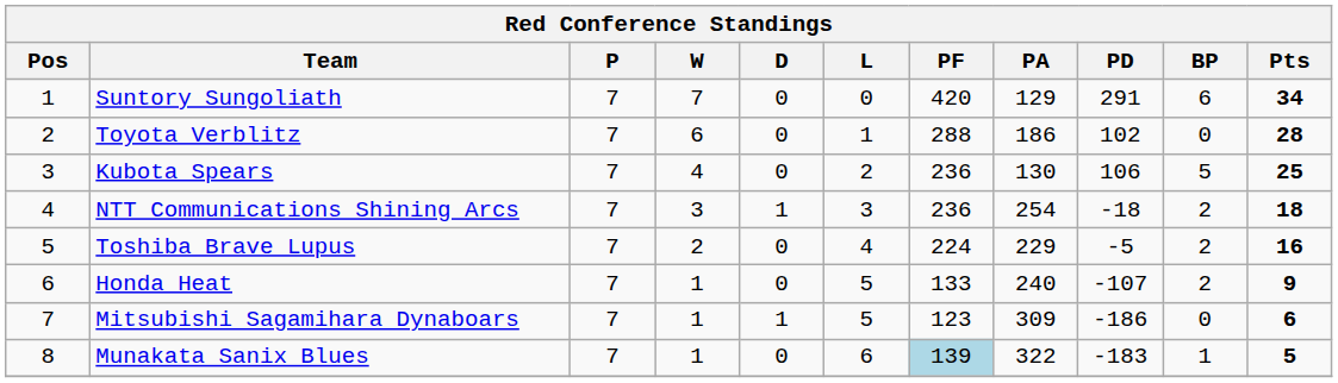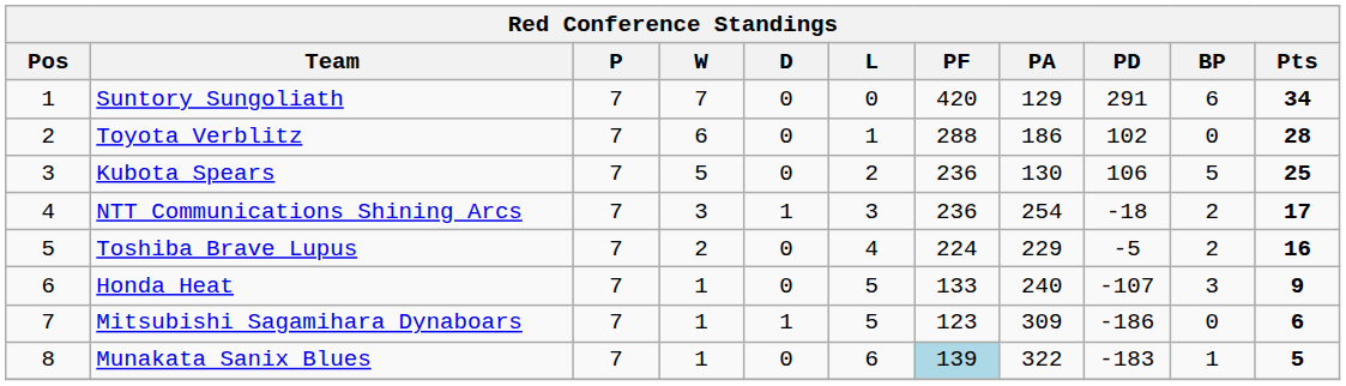Kubota Spears | W: 4 -> 5
NTT Communications Shining Arcs | Pts: 18 -> 17
Honda Heat | BP: 2 -> 3
